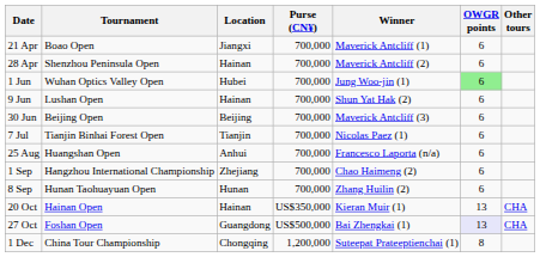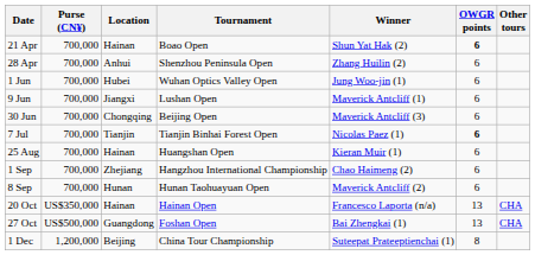columns swapped: Tournament <-> Purse (CN¥)
21 Apr | Location: Jiangxi -> Hainan
21 Apr | Winner: Maverick Antcliff (1) -> Shun Yat Hak (2)
21 Apr | OWGR points: normal -> bold
28 Apr | Location: Hainan -> Anhui
28 Apr | Winner: Maverick Antcliff (2) -> Zhang Huilin (2)
1 Jun | OWGR points: lightgreen background -> no background
9 Jun | Location: Hainan -> Jiangxi
9 Jun | Winner: Shun Yat Hak (2) -> Maverick Antcliff (1)
30 Jun | Location: Beijing -> Chongqing
7 Jul | OWGR points: normal -> bold
25 Aug | Location: Anhui -> Hainan
25 Aug | Winner: Francesco Laporta (n/a) -> Kieran Muir (1)
8 Sep | Winner: Zhang Huilin (2) -> Maverick Antcliff (2)
20 Oct | Winner: Kieran Muir (1) -> Francesco Laporta (n/a)
27 Oct | OWGR points: lavender background -> no background
1 Dec | Location: Chongqing -> Beijing
